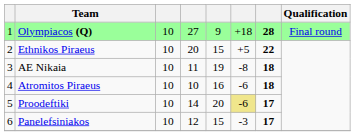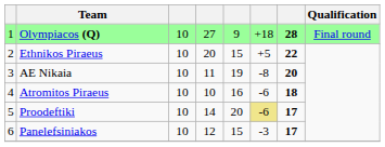AE Nikaia | column 7: 18 -> 20
